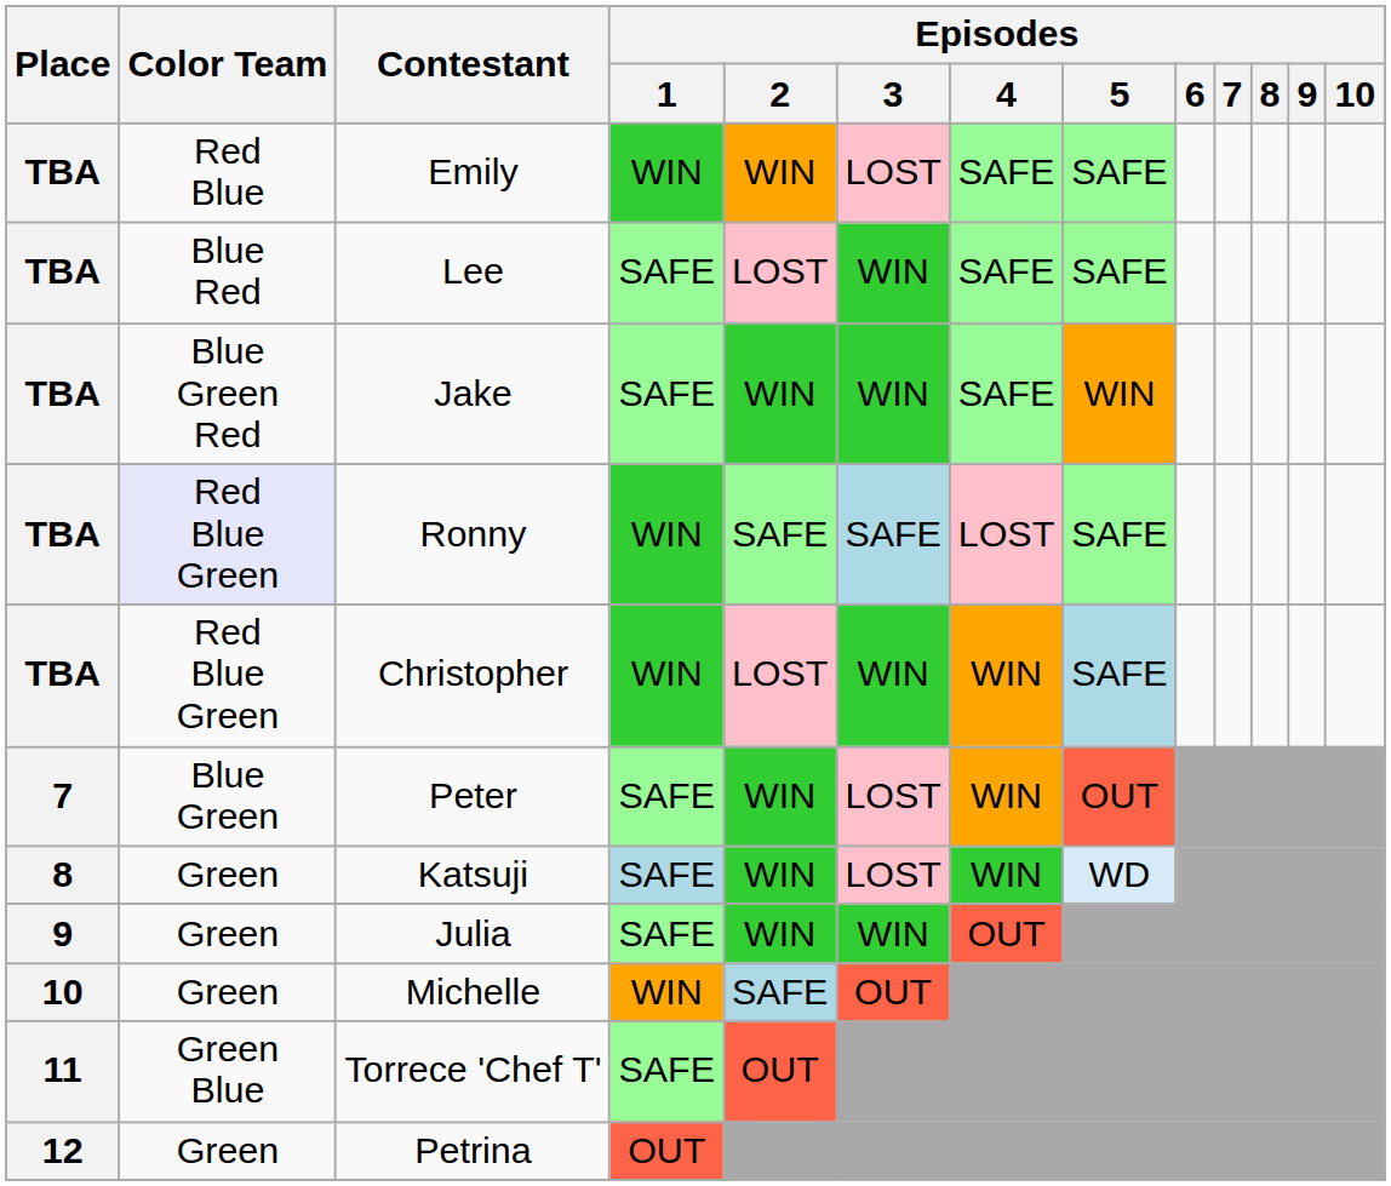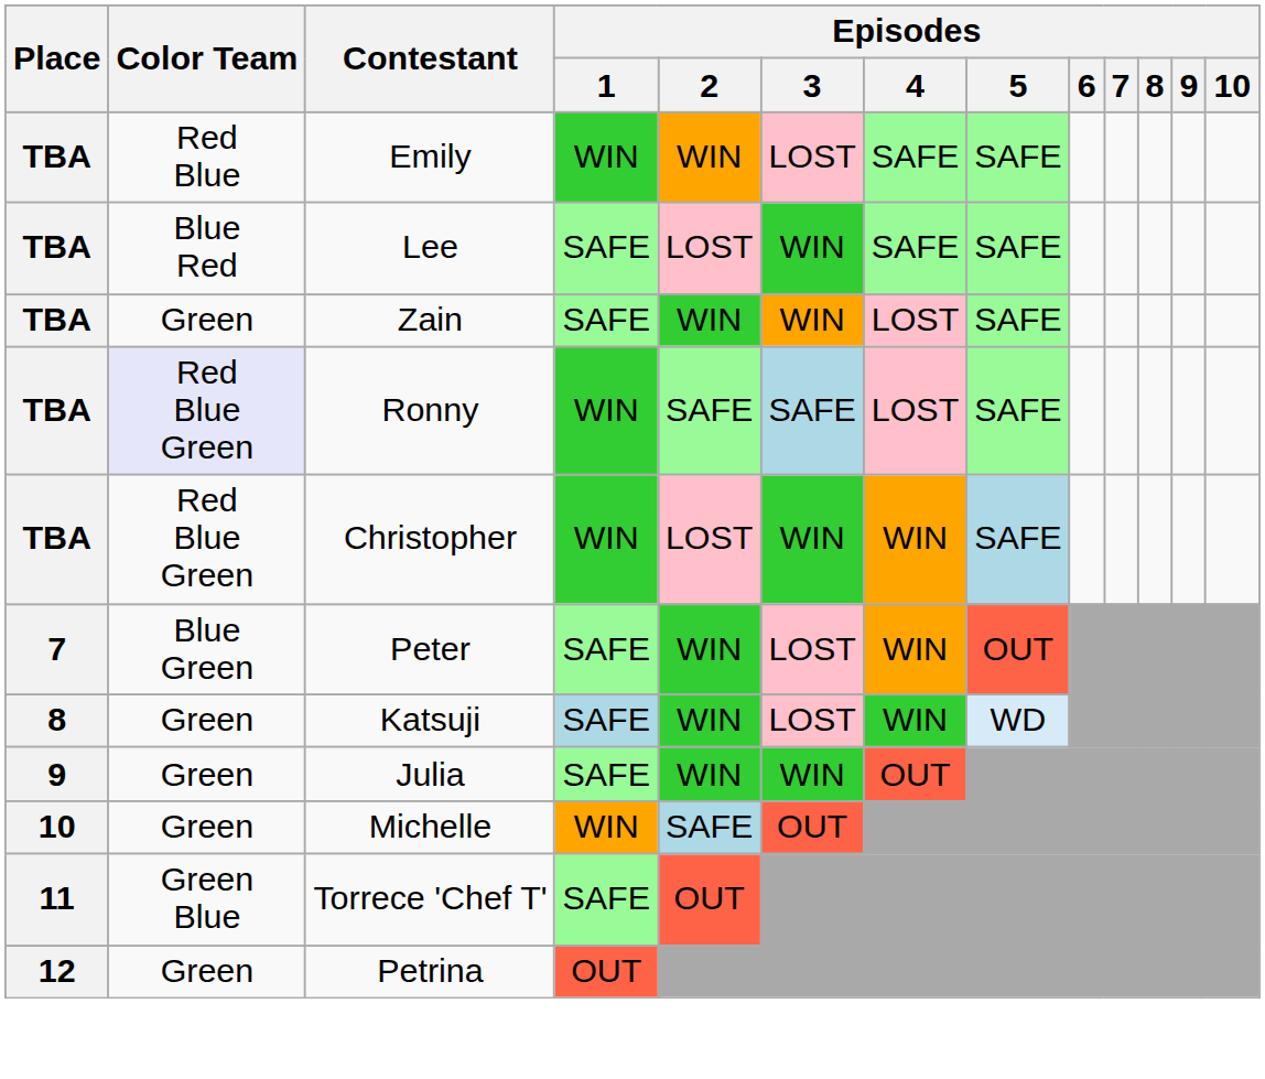+ row: TBA | Green | Zain | SAFE | WIN | WIN | LOST | SAFE
- row: TBA | Blue Green Red | Jake | SAFE | WIN | WIN | SAFE | WIN
